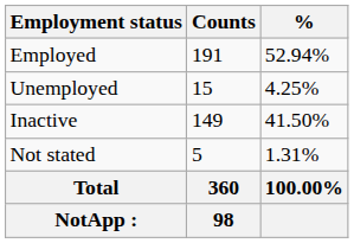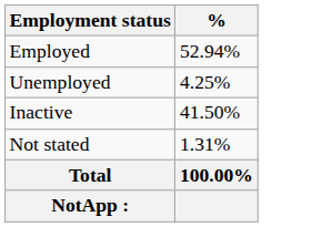- column: Counts | 191 | 15 | 149 | 5 | 360 | 98
